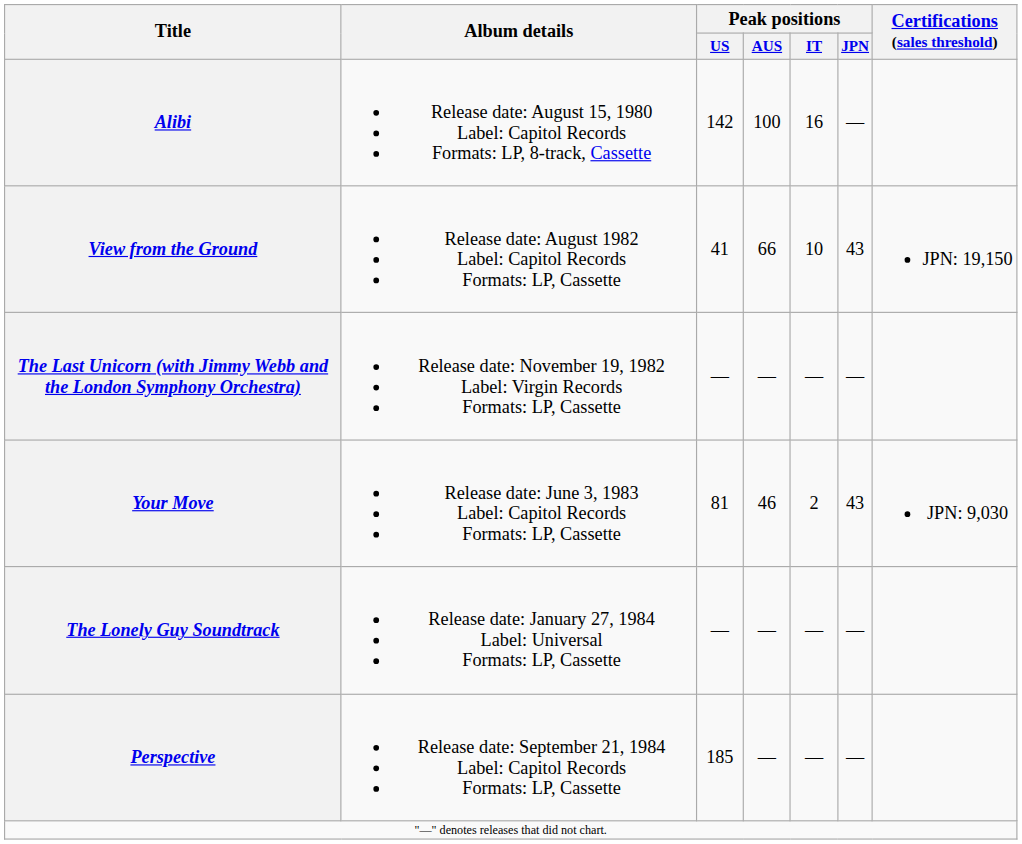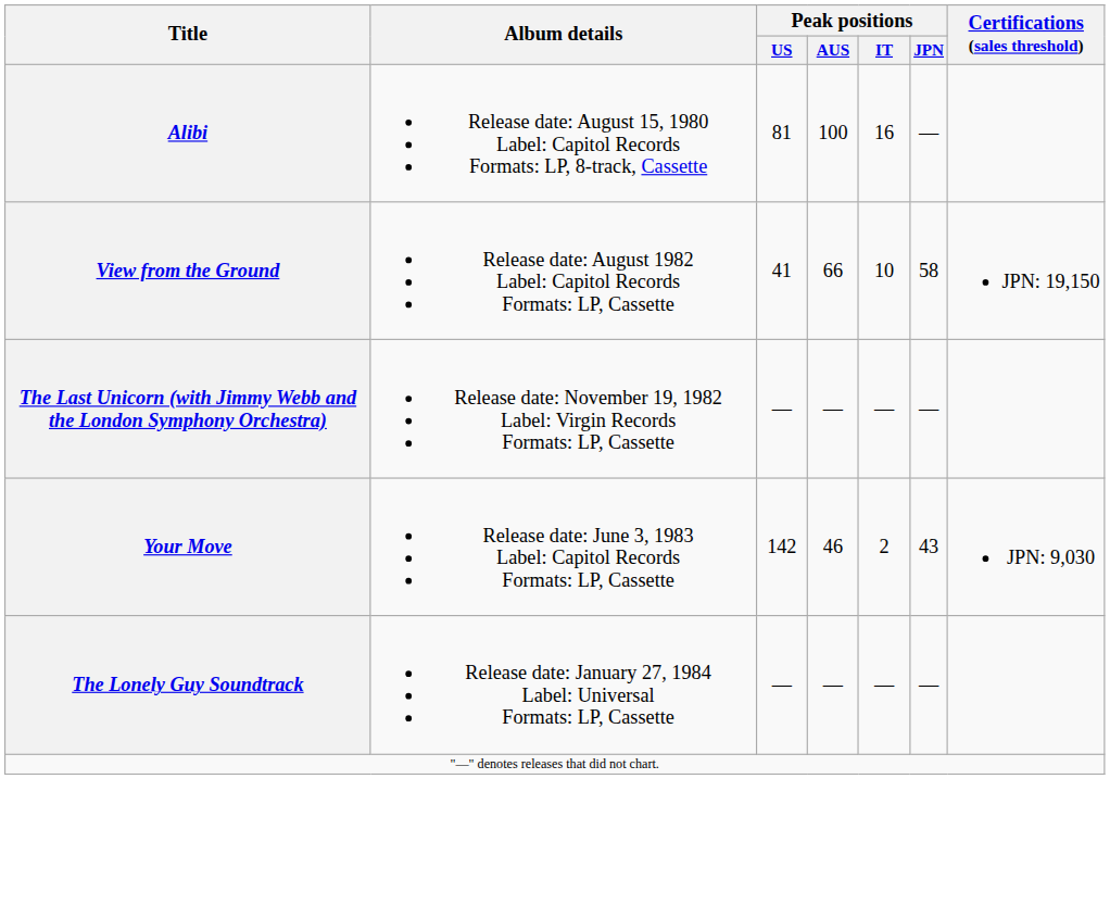Alibi | Peak positions / US: 142 -> 81
View from the Ground | Peak positions / JPN: 43 -> 58
Your Move | Peak positions / US: 81 -> 142
- row: Perspective | Release date: September 21, 1984 Label: Capitol Records Formats: LP, Cassette | 185 | — | — | —
